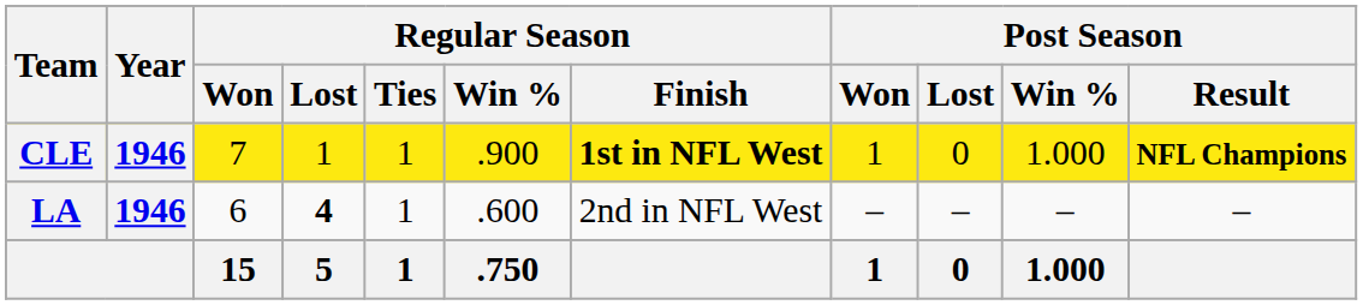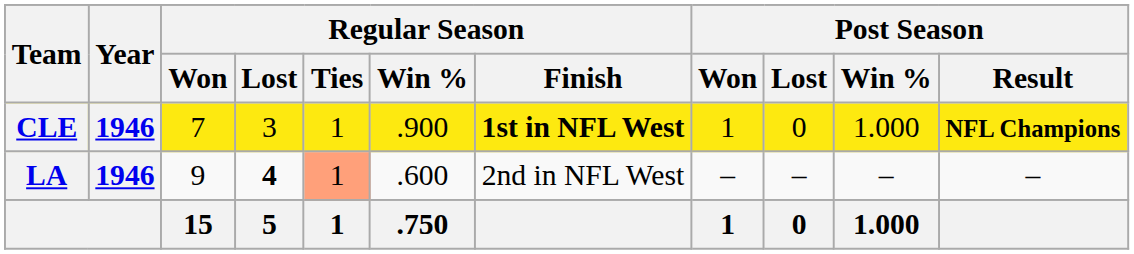CLE | Regular Season / Lost: 1 -> 3
LA | Regular Season / Won: 6 -> 9
LA | Regular Season / Ties: no background -> lightsalmon background
